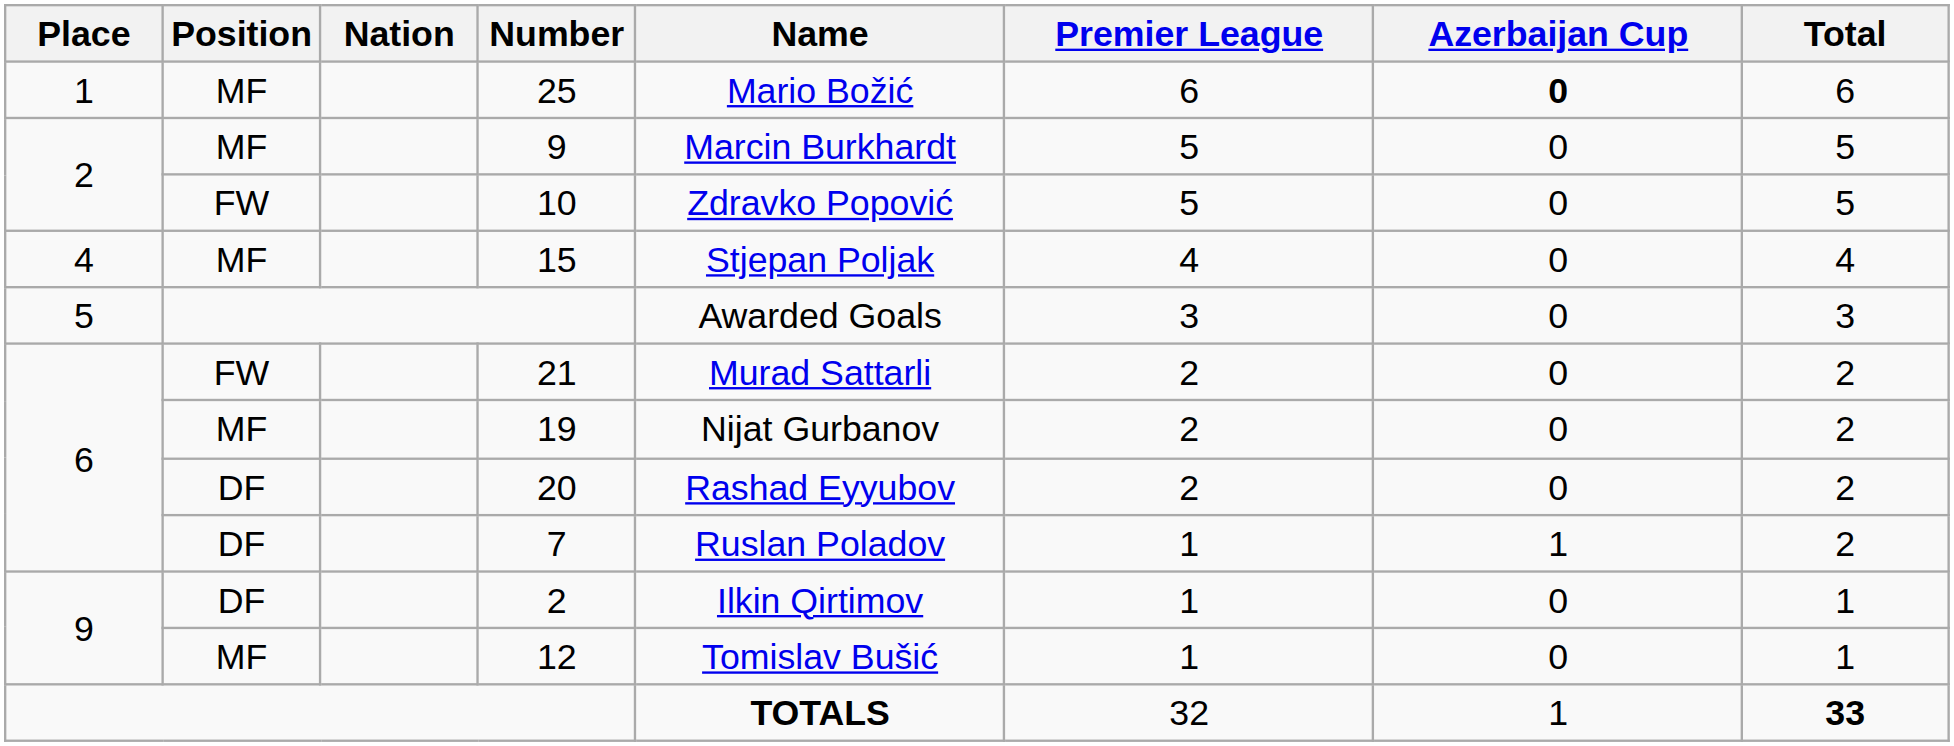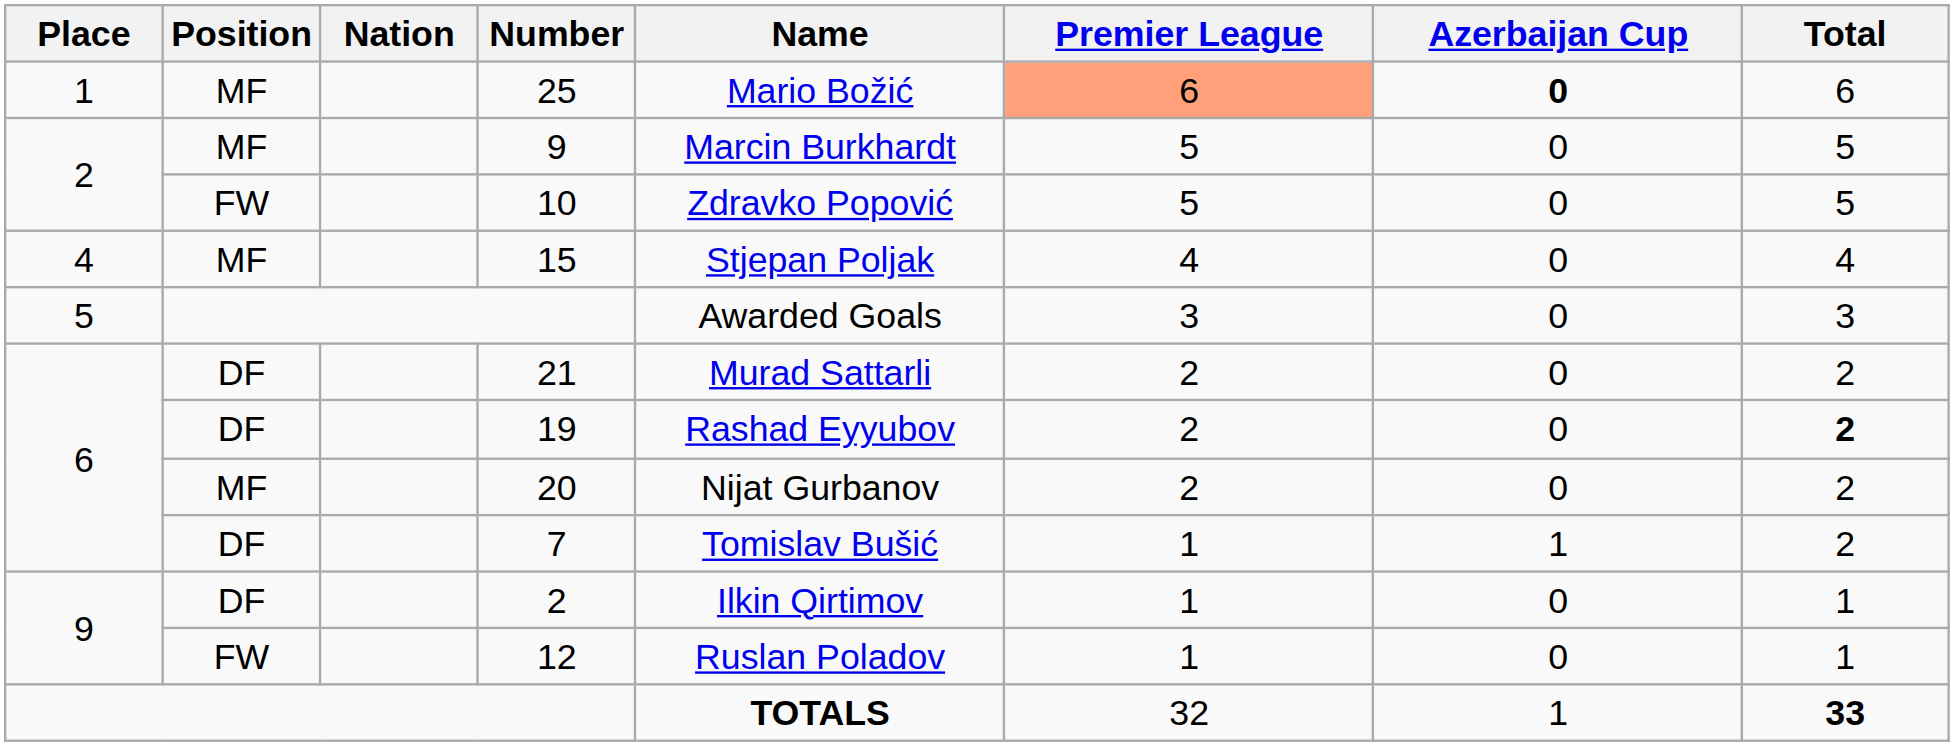25 | Premier League: no background -> lightsalmon background
21 | Position: FW -> DF
19 | Position: MF -> DF
19 | Name: Nijat Gurbanov -> Rashad Eyyubov
19 | Total: normal -> bold
20 | Position: DF -> MF
20 | Name: Rashad Eyyubov -> Nijat Gurbanov
7 | Name: Ruslan Poladov -> Tomislav Bušić
12 | Position: MF -> FW
12 | Name: Tomislav Bušić -> Ruslan Poladov
